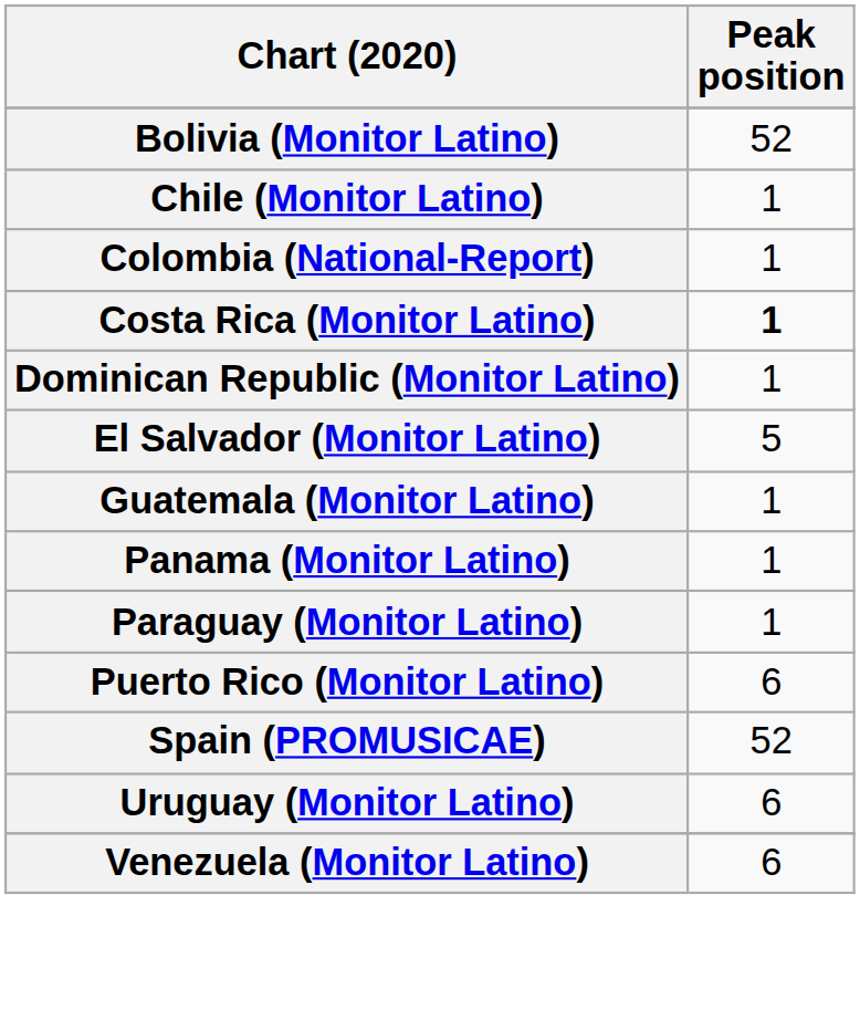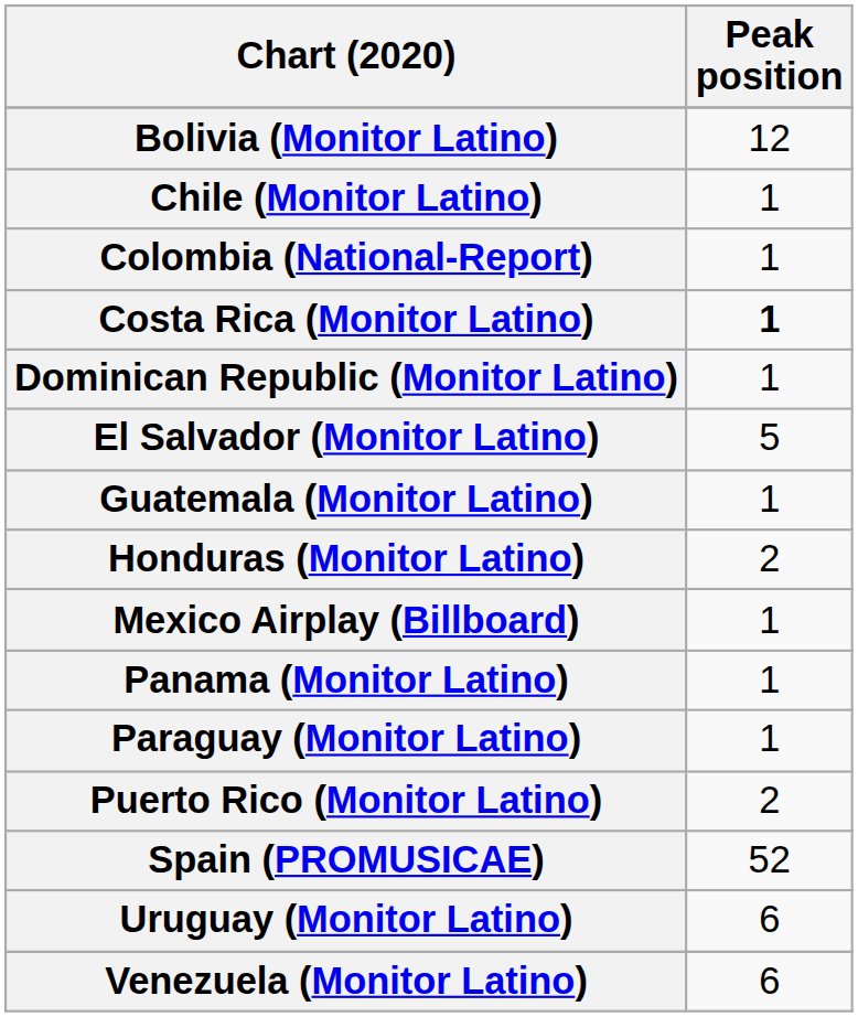Bolivia (Monitor Latino) | Peak position: 52 -> 12
+ row: Honduras (Monitor Latino) | 2
+ row: Mexico Airplay (Billboard) | 1
Puerto Rico (Monitor Latino) | Peak position: 6 -> 2
